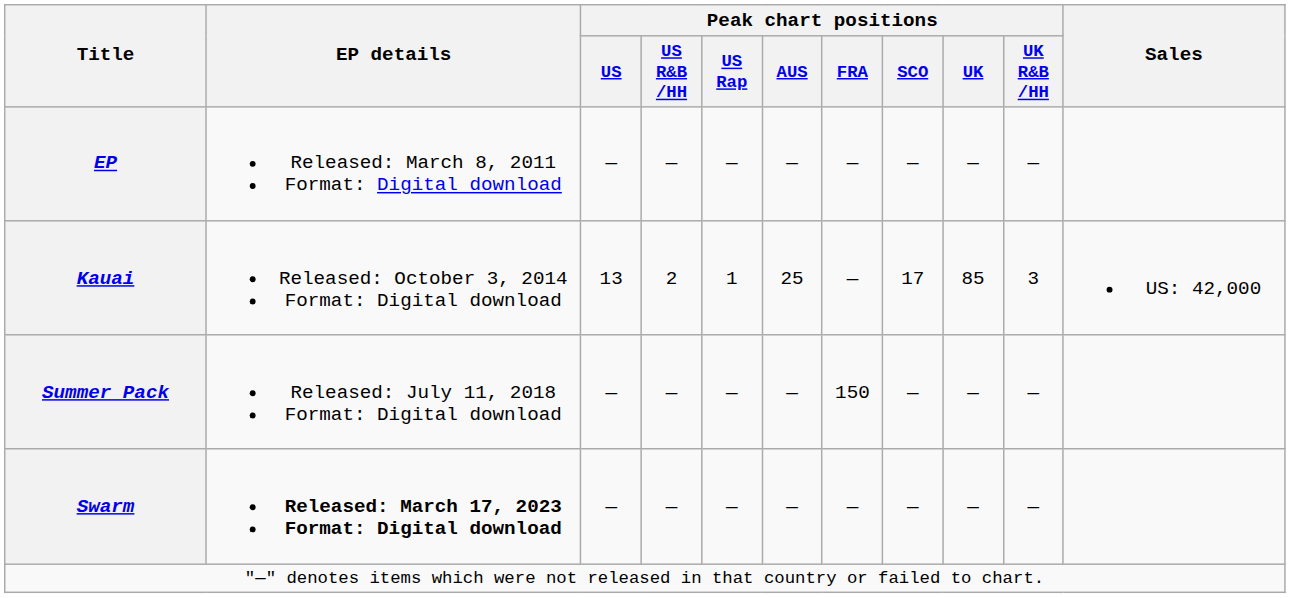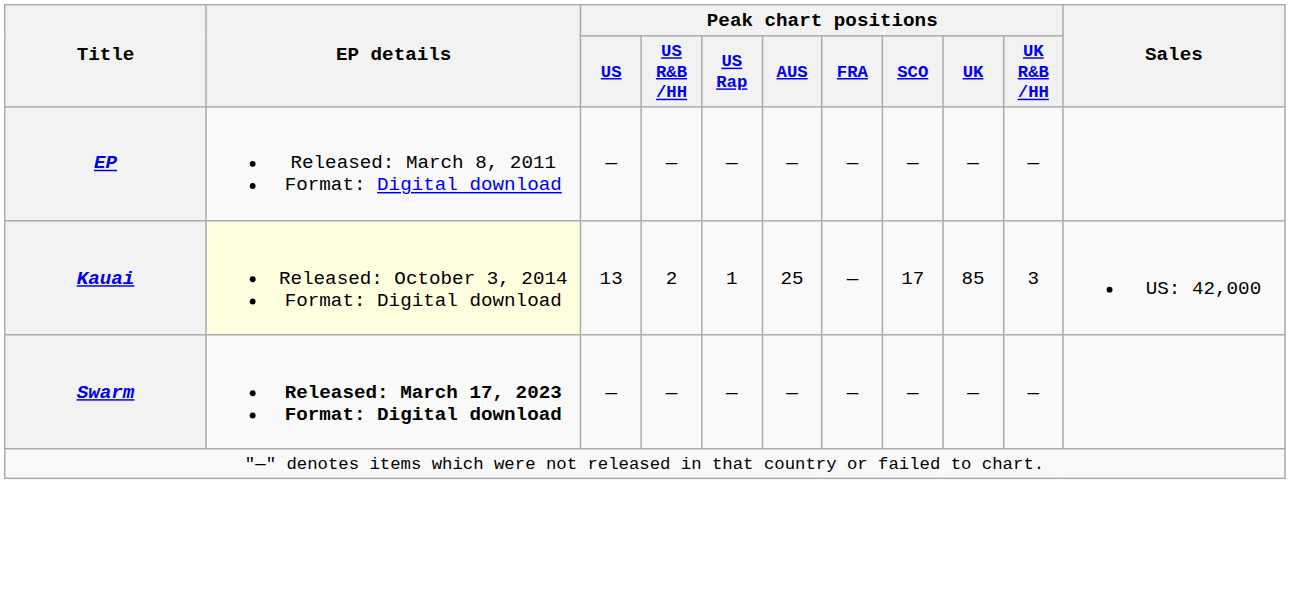Kauai | EP details: no background -> lightyellow background
- row: Summer Pack | Released: July 11, 2018 Format: Digital download | — | — | — | — | 150 | — | — | —
